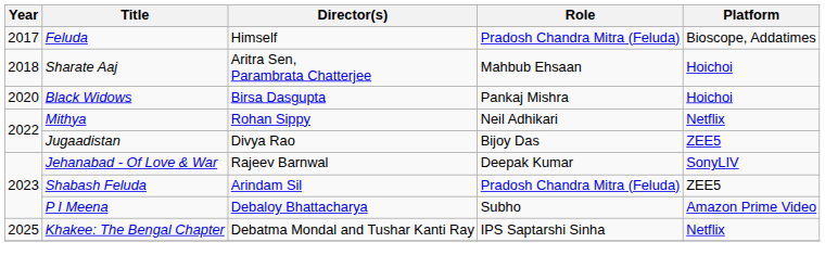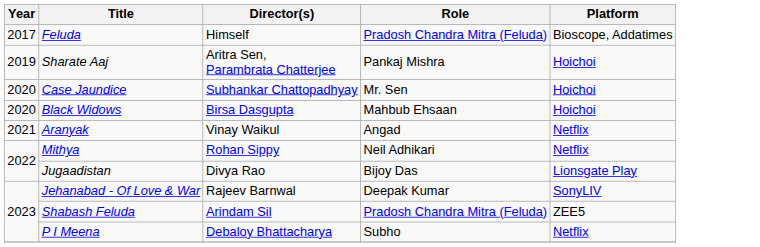Sharate Aaj | Year: 2018 -> 2019
Sharate Aaj | Role: Mahbub Ehsaan -> Pankaj Mishra
+ row: 2020 | Case Jaundice | Subhankar Chattopadhyay | Mr. Sen | Hoichoi
Black Widows | Role: Pankaj Mishra -> Mahbub Ehsaan
+ row: 2021 | Aranyak | Vinay Waikul | Angad | Netflix
Jugaadistan | Platform: ZEE5 -> Lionsgate Play
P I Meena | Platform: Amazon Prime Video -> Netflix
- row: 2025 | Khakee: The Bengal Chapter | Debatma Mondal and Tushar Kanti Ray | IPS Saptarshi Sinha | Netflix
